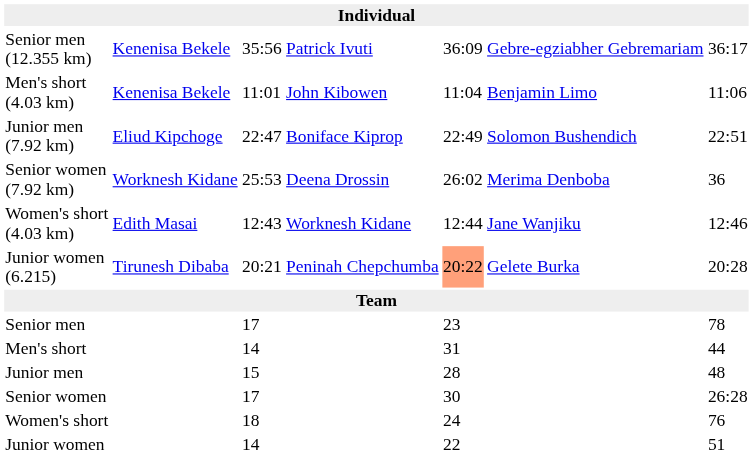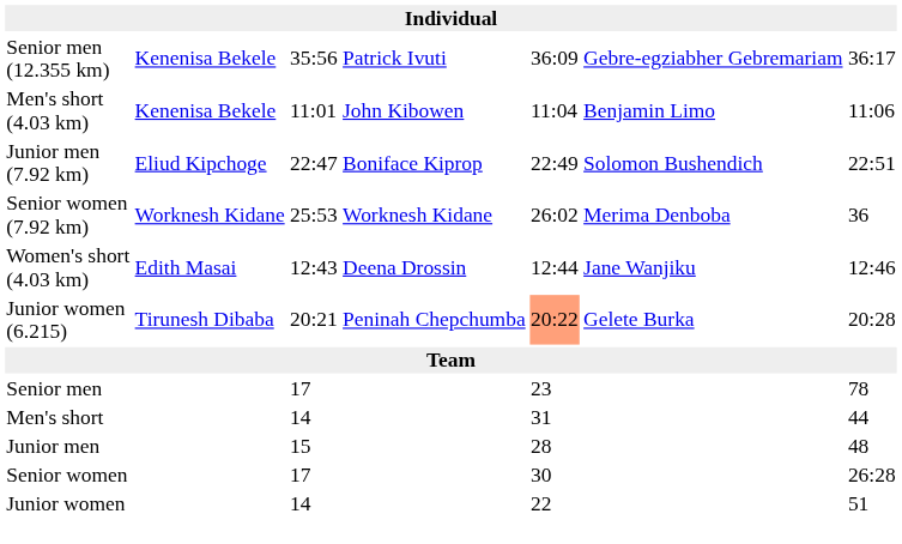Senior women (7.92 km) | column 4: Deena Drossin -> Worknesh Kidane
Women's short (4.03 km) | column 4: Worknesh Kidane -> Deena Drossin
- row: Women's short | 18 | 24 | 76
